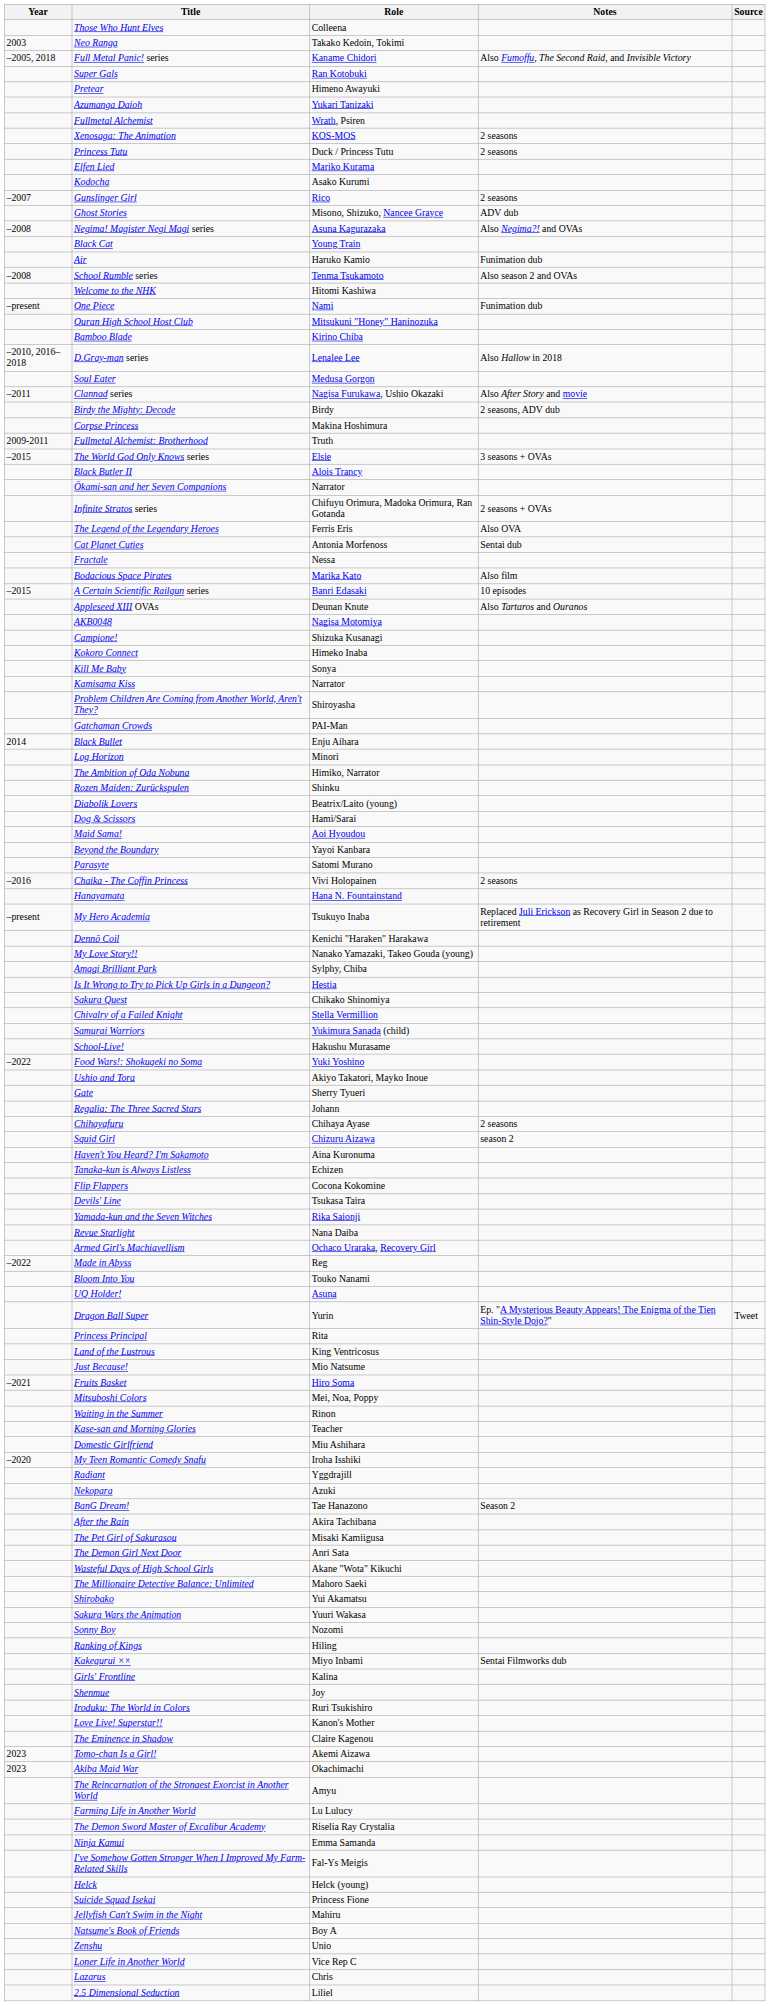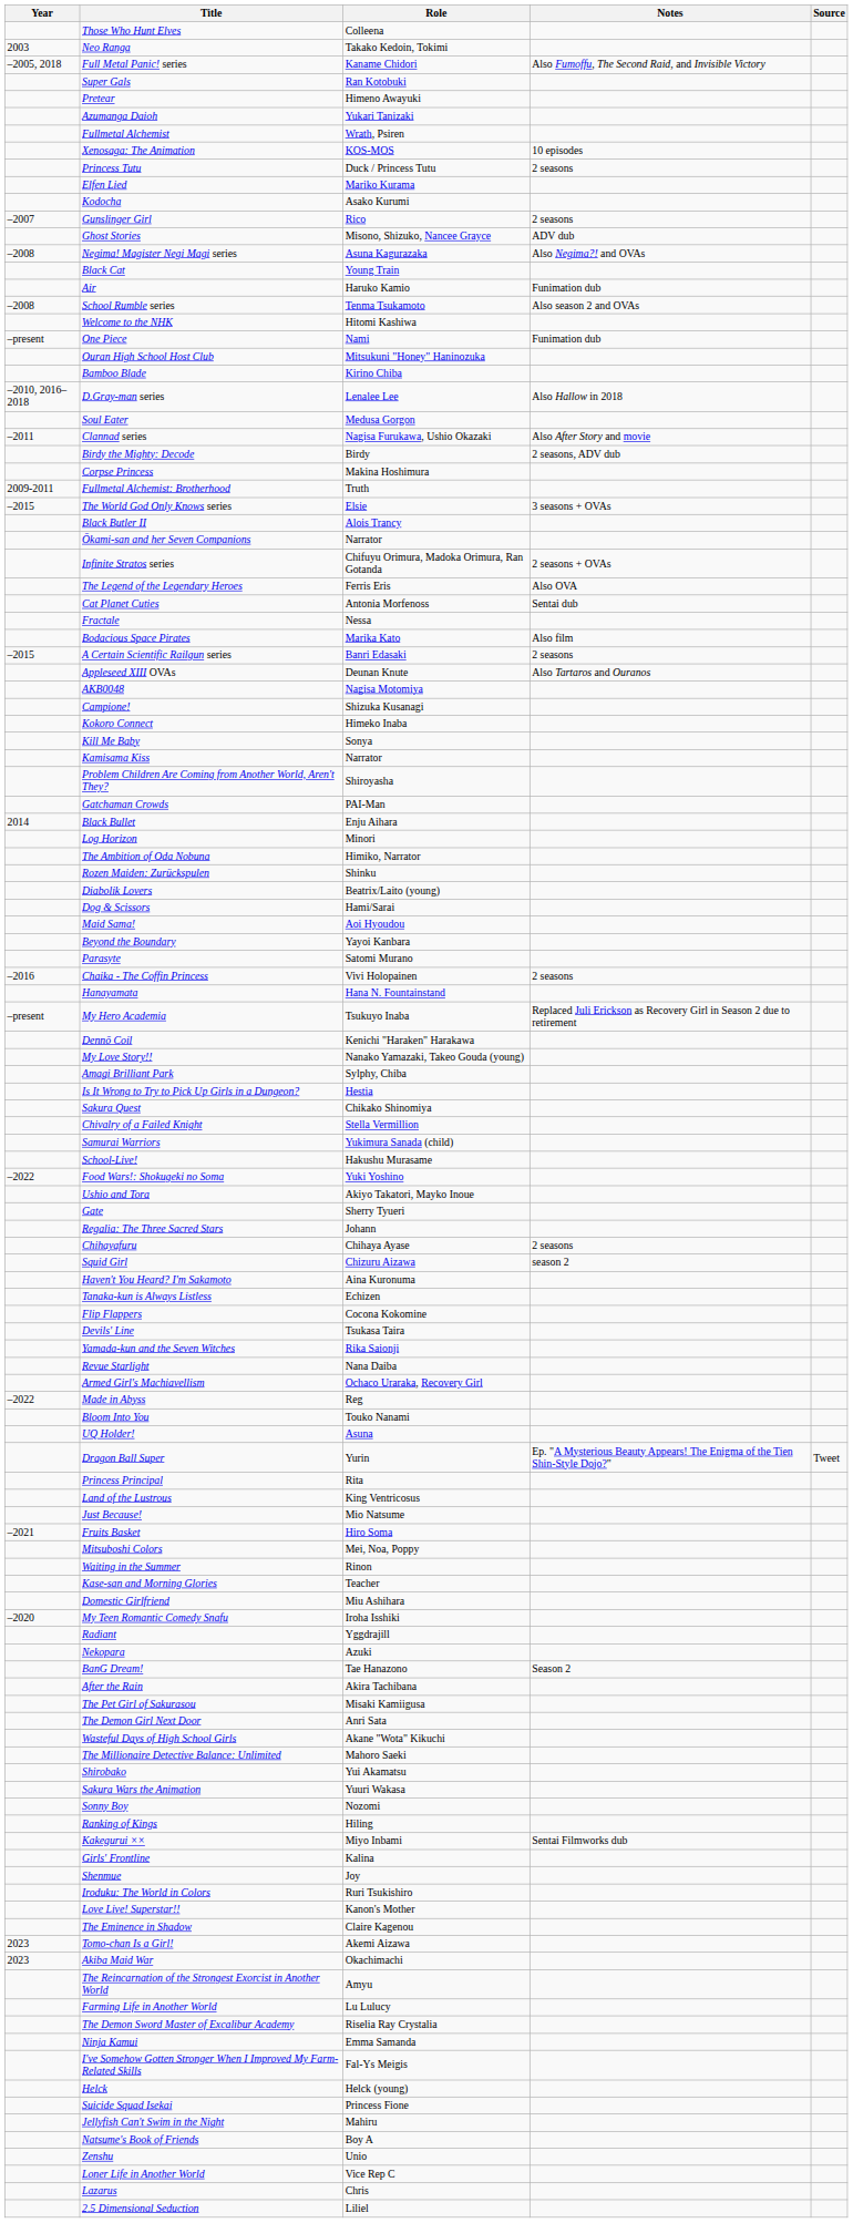Xenosaga: The Animation | Notes: 2 seasons -> 10 episodes
A Certain Scientific Railgun series | Notes: 10 episodes -> 2 seasons
